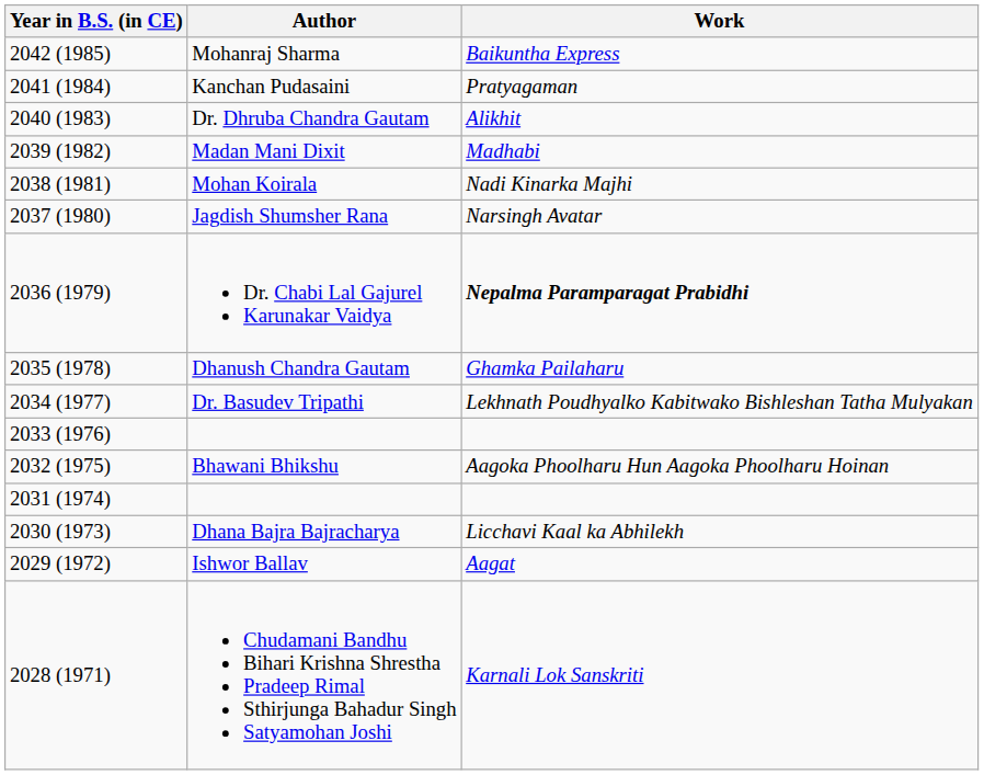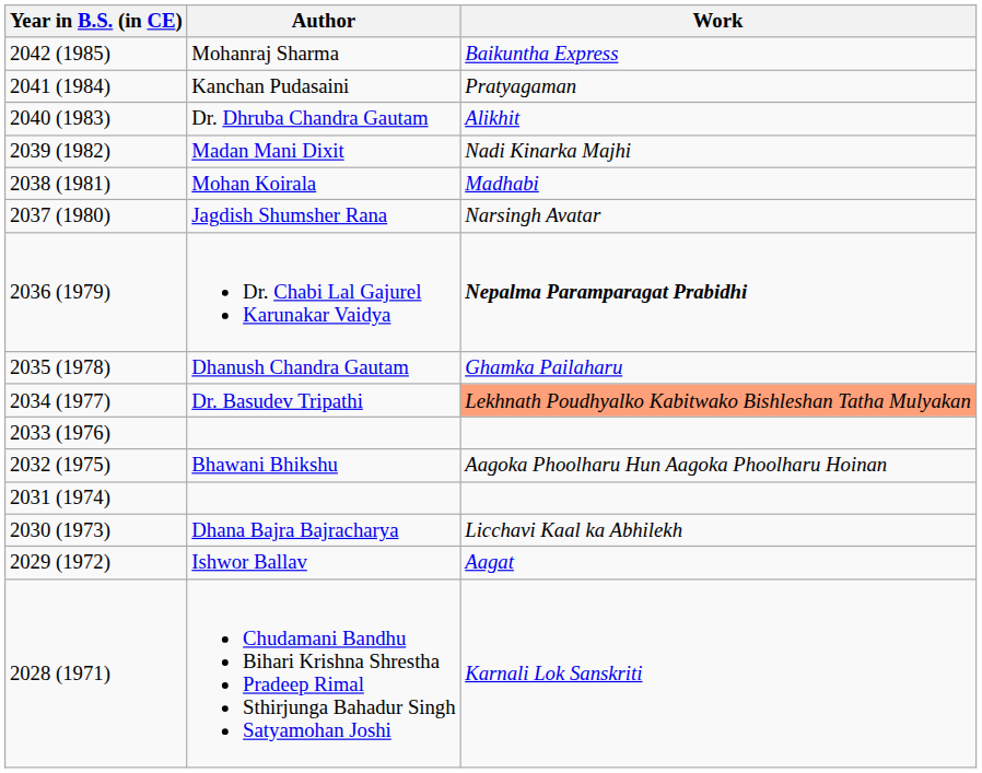Madan Mani Dixit | Work: Madhabi -> Nadi Kinarka Majhi
Mohan Koirala | Work: Nadi Kinarka Majhi -> Madhabi
Dr. Basudev Tripathi | Work: no background -> lightsalmon background
